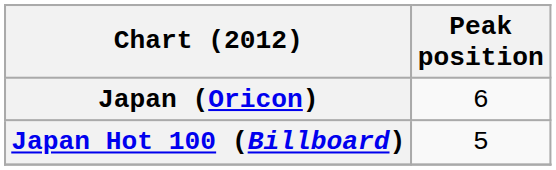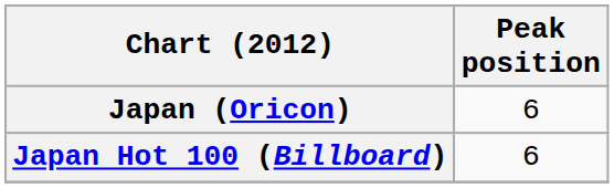Japan Hot 100 (Billboard) | Peak position: 5 -> 6
